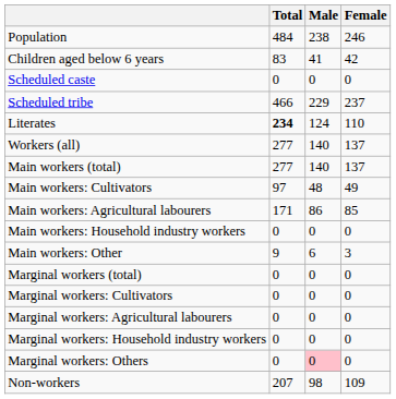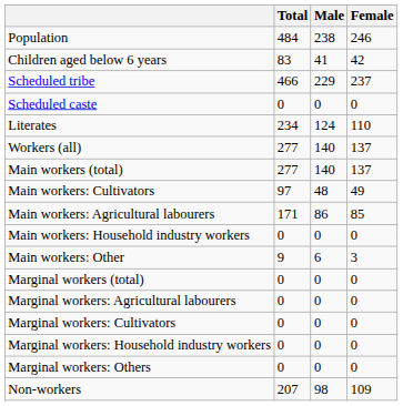rows swapped: Scheduled caste <-> Scheduled tribe
Literates | Total: bold -> normal
rows swapped: Marginal workers: Cultivators <-> Marginal workers: Agricultural labourers
Marginal workers: Others | Male: pink background -> no background
